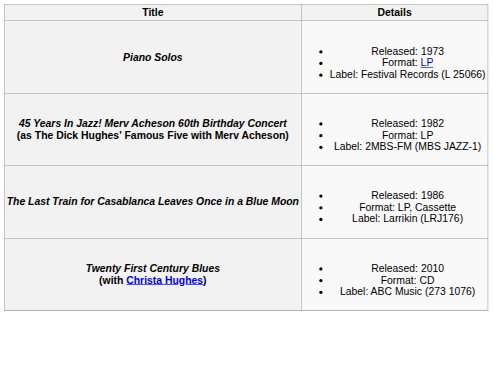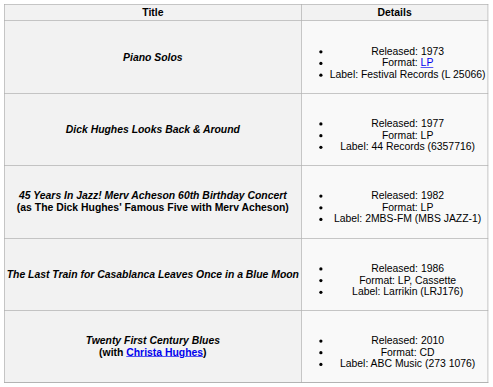+ row: Dick Hughes Looks Back & Around | Released: 1977 Format: LP Label: 44 Records (6357716)
